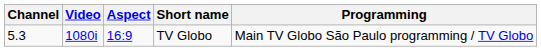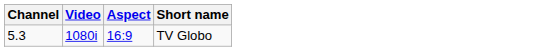- column: Programming | Main TV Globo São Paulo programming / TV Globo
